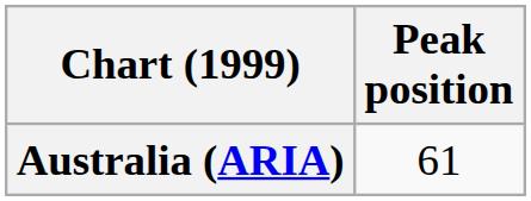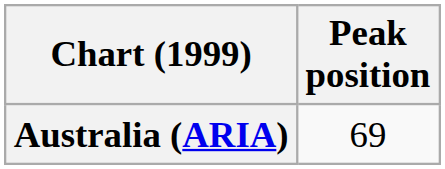Australia (ARIA) | Peak position: 61 -> 69
